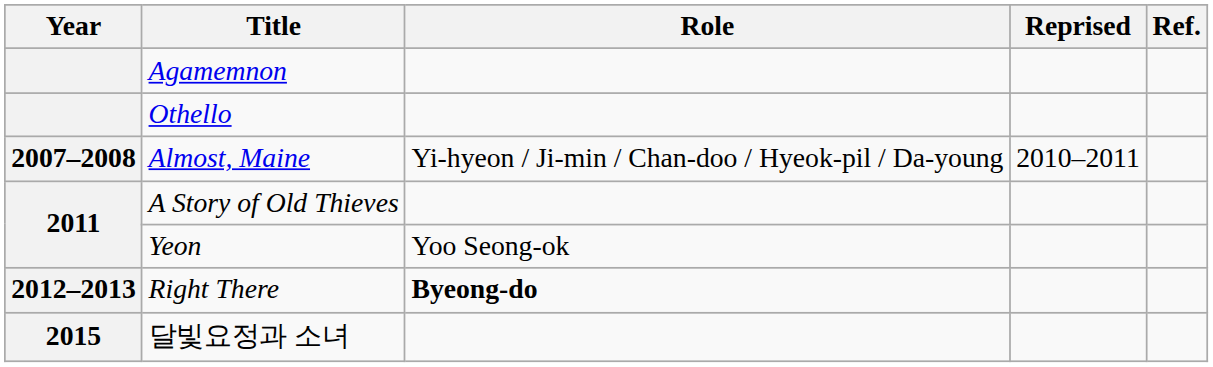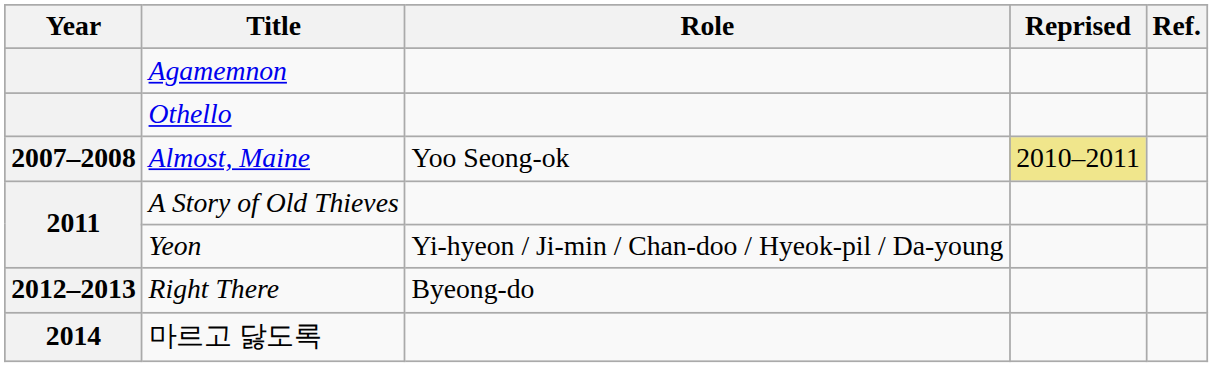Almost, Maine | Role: Yi-hyeon / Ji-min / Chan-doo / Hyeok-pil / Da-young -> Yoo Seong-ok
Almost, Maine | Reprised: no background -> khaki background
Yeon | Role: Yoo Seong-ok -> Yi-hyeon / Ji-min / Chan-doo / Hyeok-pil / Da-young
Right There | Role: bold -> normal
+ row: 2014 | 마르고 닳도록
- row: 2015 | 달빛요정과 소녀
